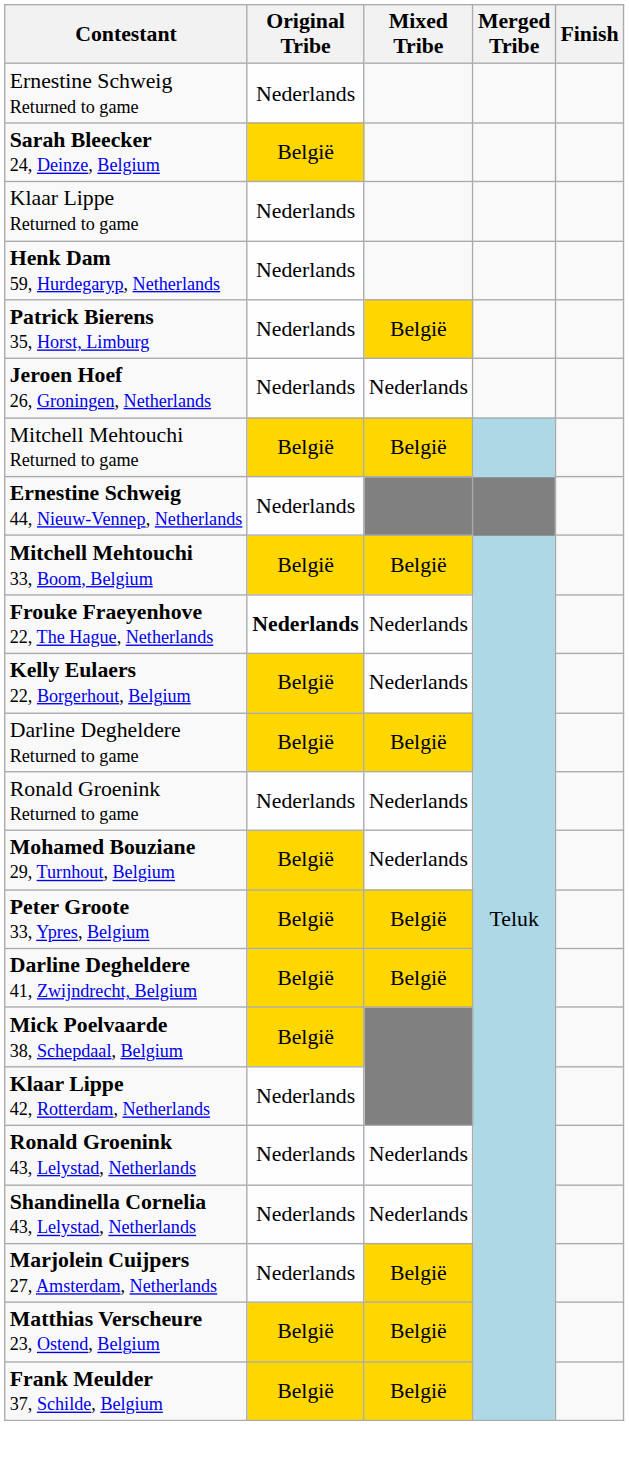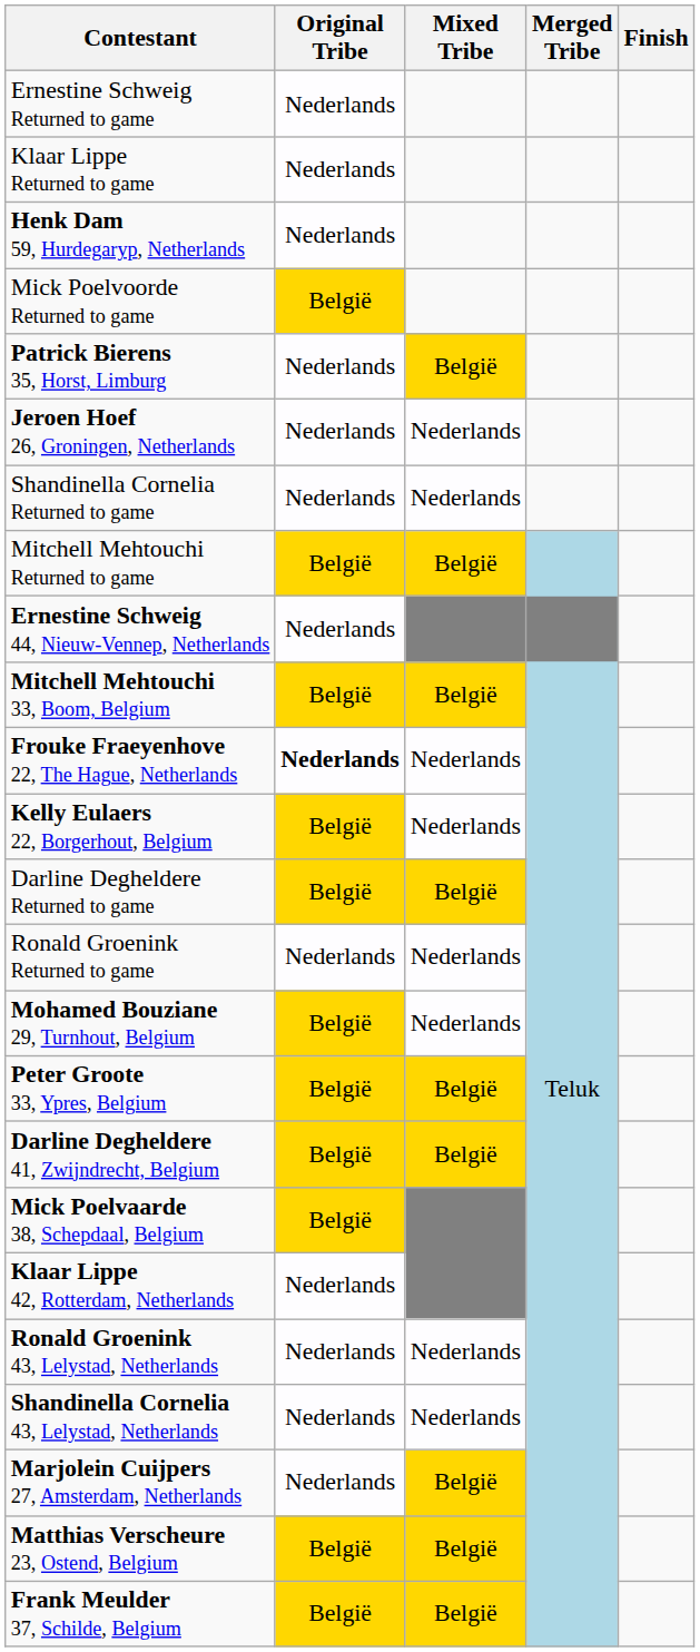- row: Sarah Bleecker 24, Deinze, Belgium | België
+ row: Mick Poelvoorde Returned to game | België
+ row: Shandinella Cornelia Returned to game | Nederlands | Nederlands
